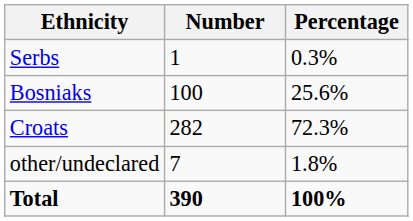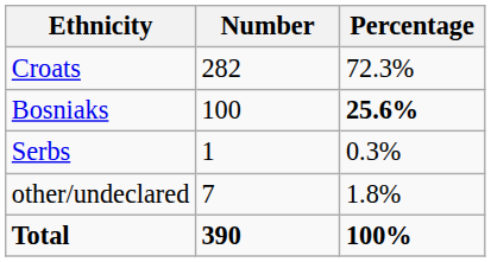rows swapped: Croats <-> Serbs
Bosniaks | Percentage: normal -> bold
